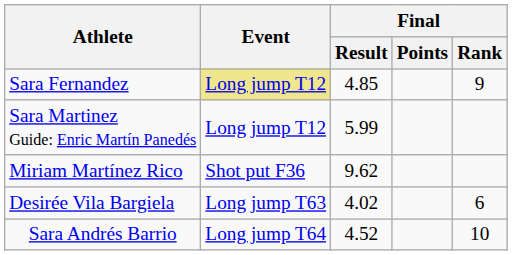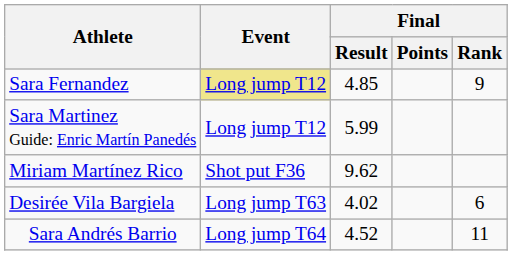Sara Andrés Barrio | Final / Rank: 10 -> 11
